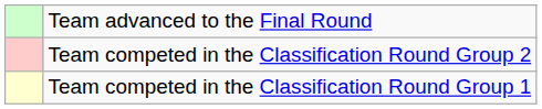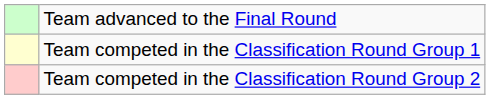rows swapped: Team competed in the Classification Round Group 1 <-> Team competed in the Classification Round Group 2
